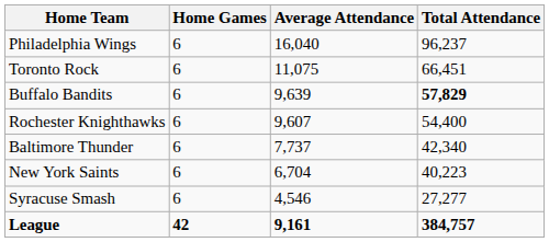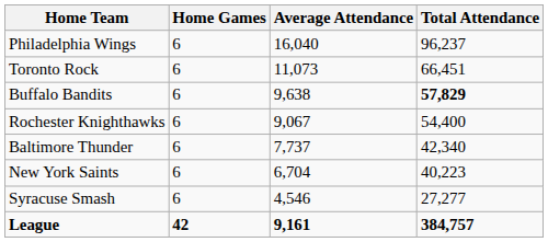Toronto Rock | Average Attendance: 11,075 -> 11,073
Buffalo Bandits | Average Attendance: 9,639 -> 9,638
Rochester Knighthawks | Average Attendance: 9,607 -> 9,067
